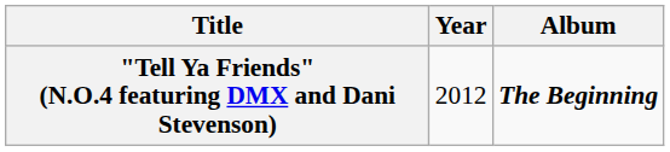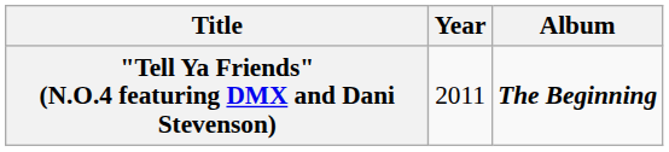"Tell Ya Friends" (N.O.4 featuring DMX and Dani Stevenson) | Year: 2012 -> 2011
